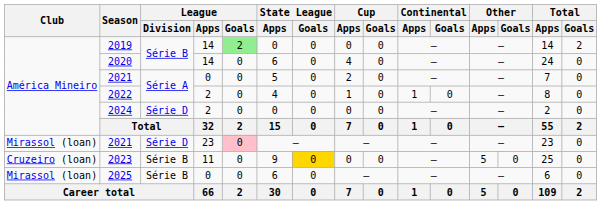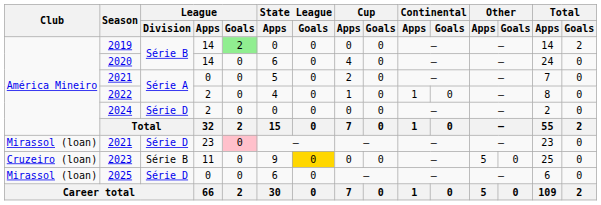2025 | League / Division: Série B -> Série D
